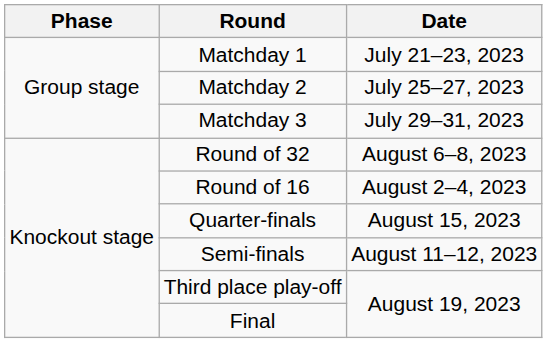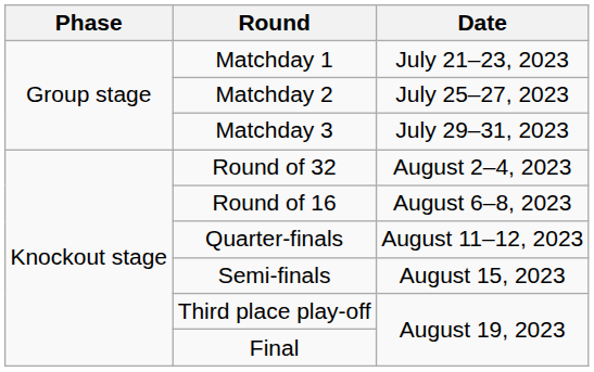Round of 32 | Date: August 6–8, 2023 -> August 2–4, 2023
Round of 16 | Date: August 2–4, 2023 -> August 6–8, 2023
Quarter-finals | Date: August 15, 2023 -> August 11–12, 2023
Semi-finals | Date: August 11–12, 2023 -> August 15, 2023
